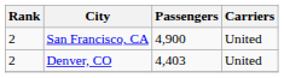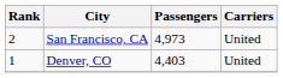San Francisco, CA | Passengers: 4,900 -> 4,973
Denver, CO | Rank: 2 -> 1
